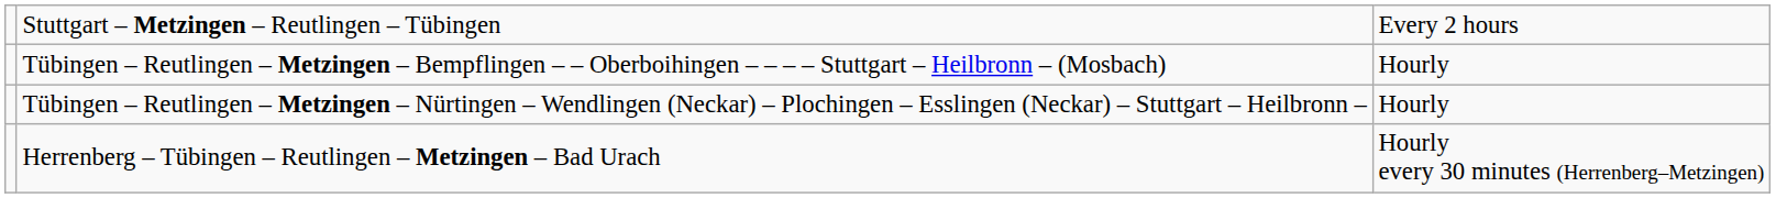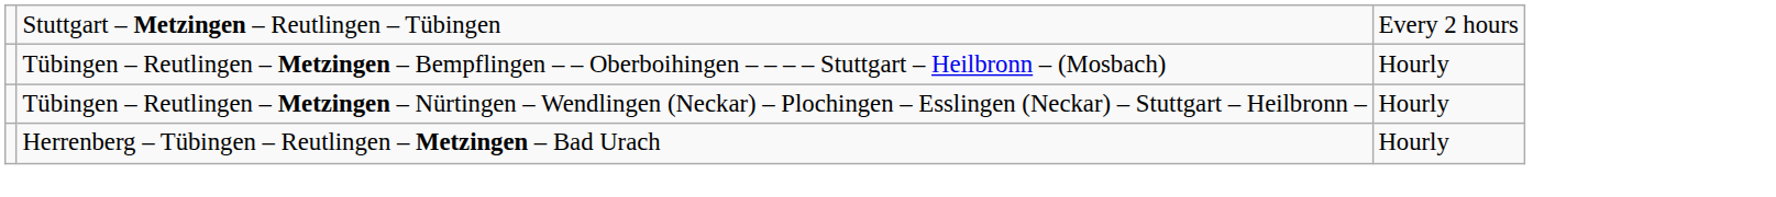Herrenberg – Tübingen – Reutlingen – Metzingen – Bad Urach | column 3: Hourly every 30 minutes (Herrenberg–Metzingen) -> Hourly
